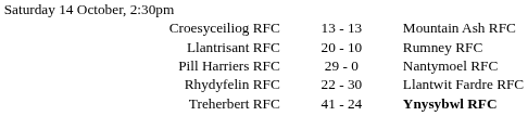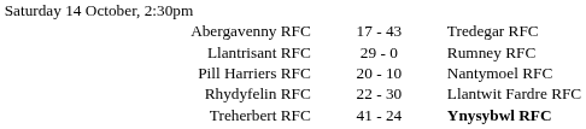+ row: Abergavenny RFC | 17 - 43 | Tredegar RFC
- row: Croesyceiliog RFC | 13 - 13 | Mountain Ash RFC
Llantrisant RFC | column 2: 20 - 10 -> 29 - 0
Pill Harriers RFC | column 2: 29 - 0 -> 20 - 10
